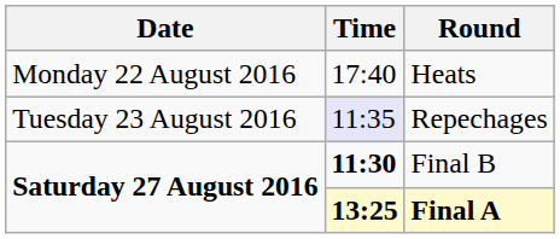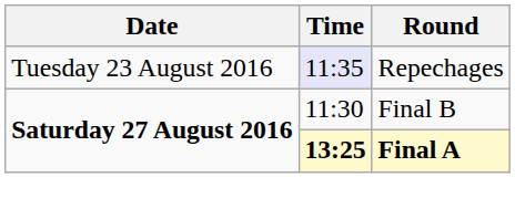- row: Monday 22 August 2016 | 17:40 | Heats
Final B | Time: bold -> normal
